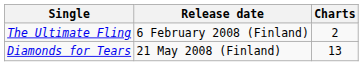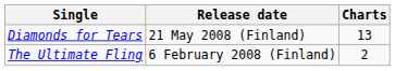rows swapped: The Ultimate Fling <-> Diamonds for Tears
